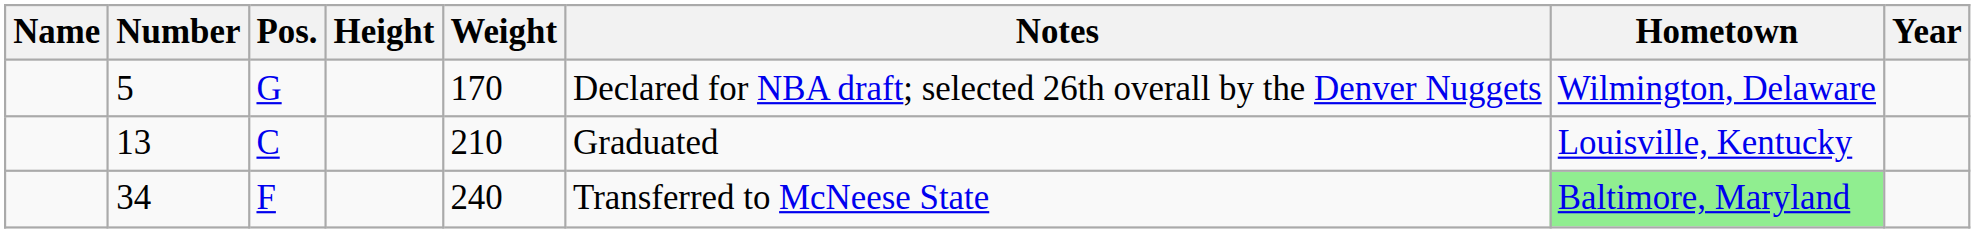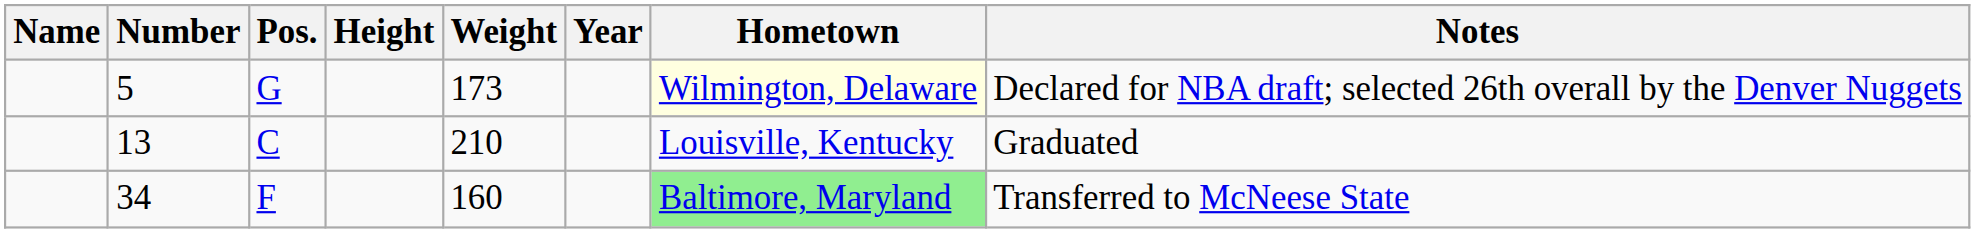columns swapped: Year <-> Notes
5 | Weight: 170 -> 173
5 | Hometown: no background -> lightyellow background
34 | Weight: 240 -> 160
